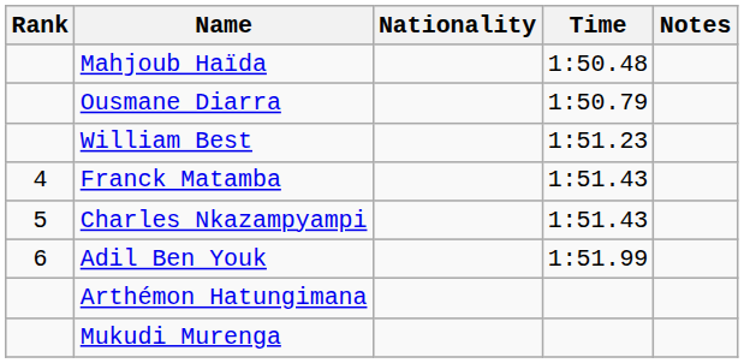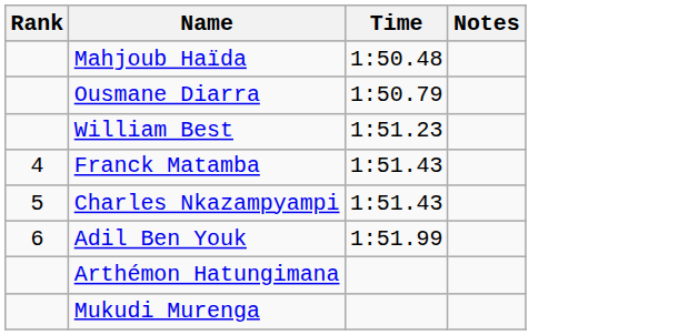- column: Nationality
